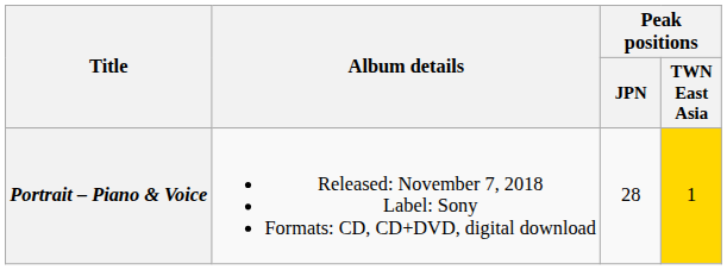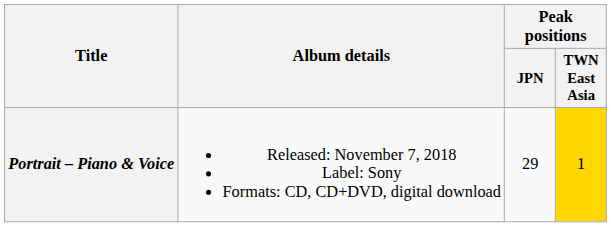Portrait – Piano & Voice | Peak positions / JPN: 28 -> 29
